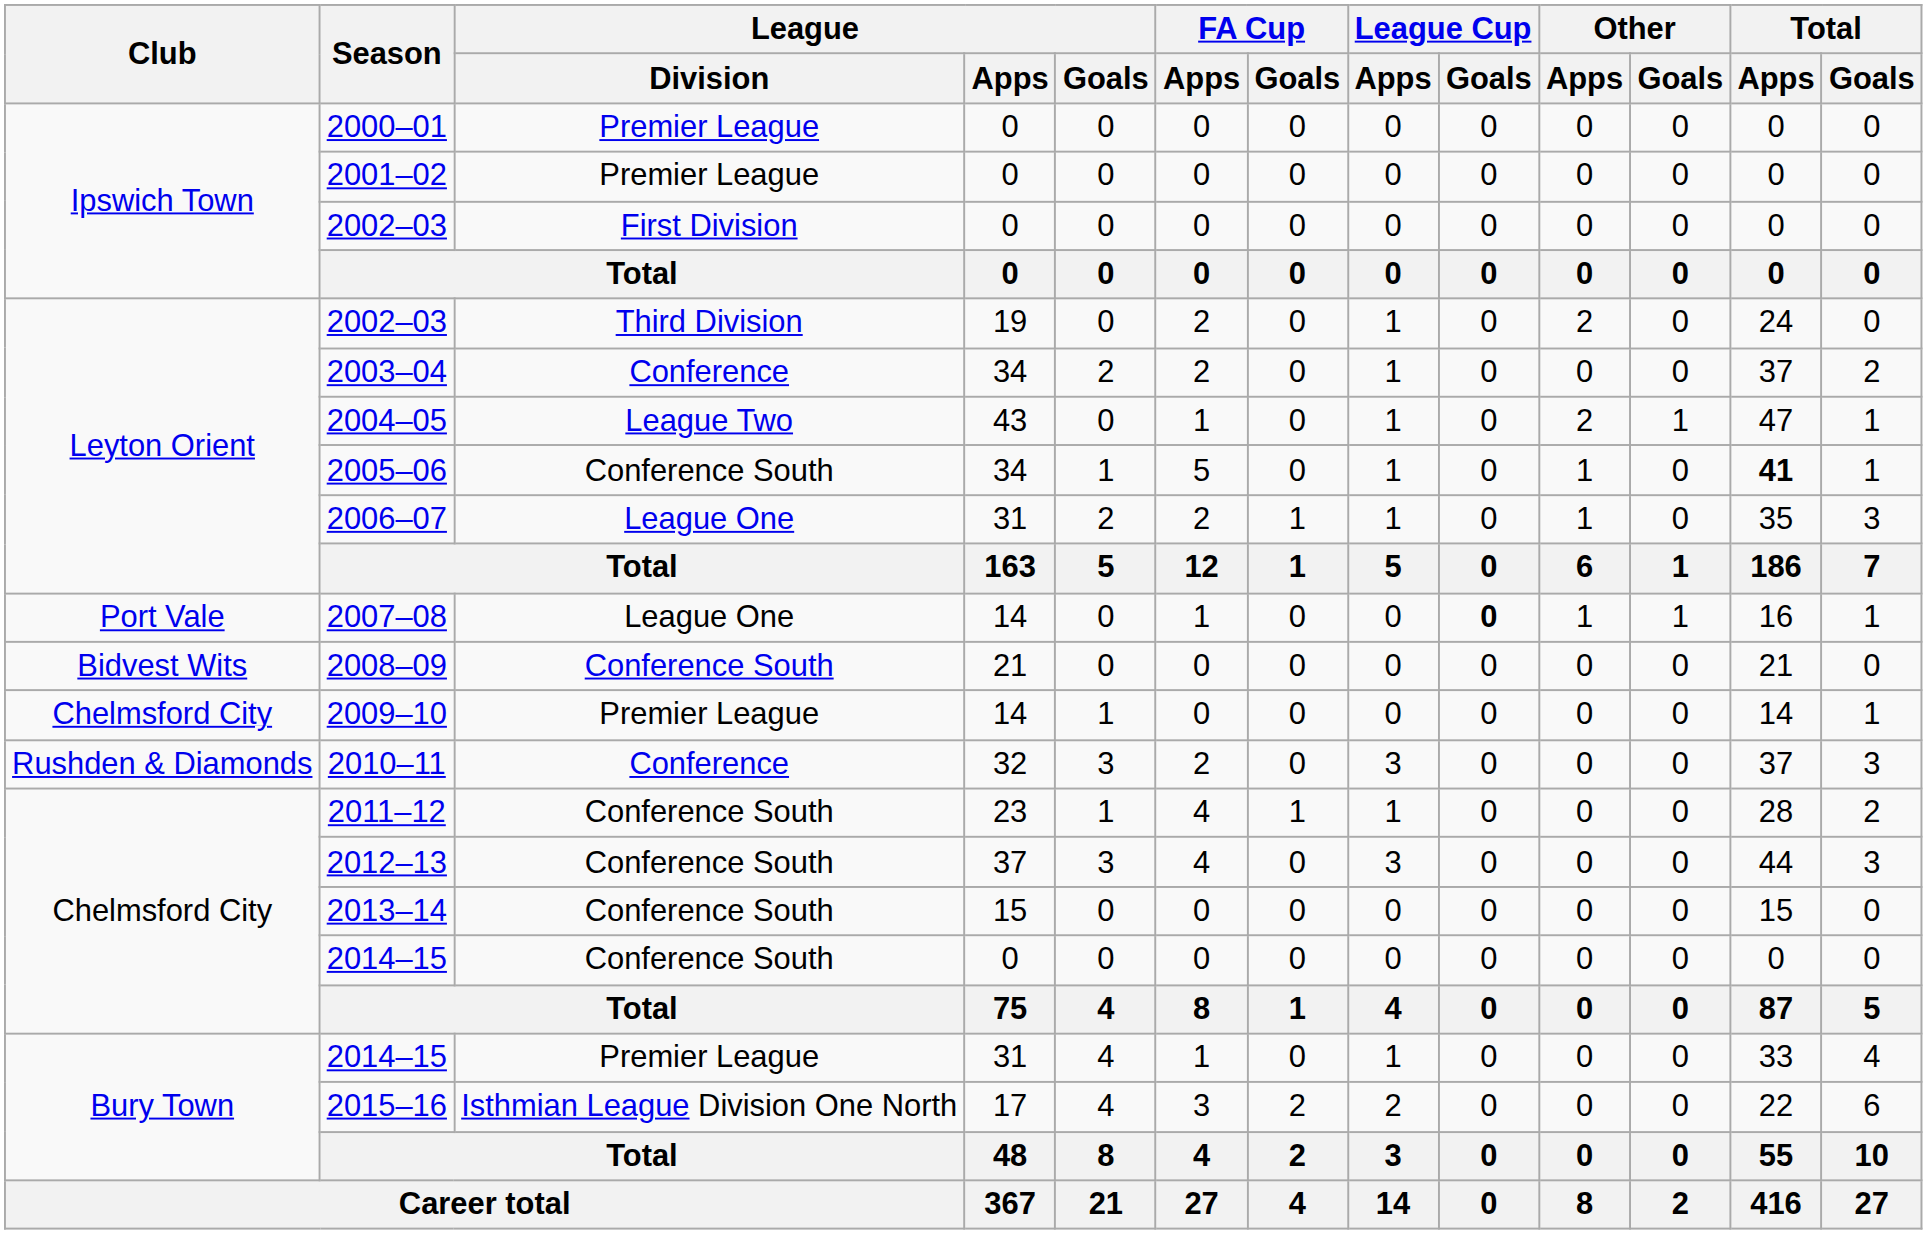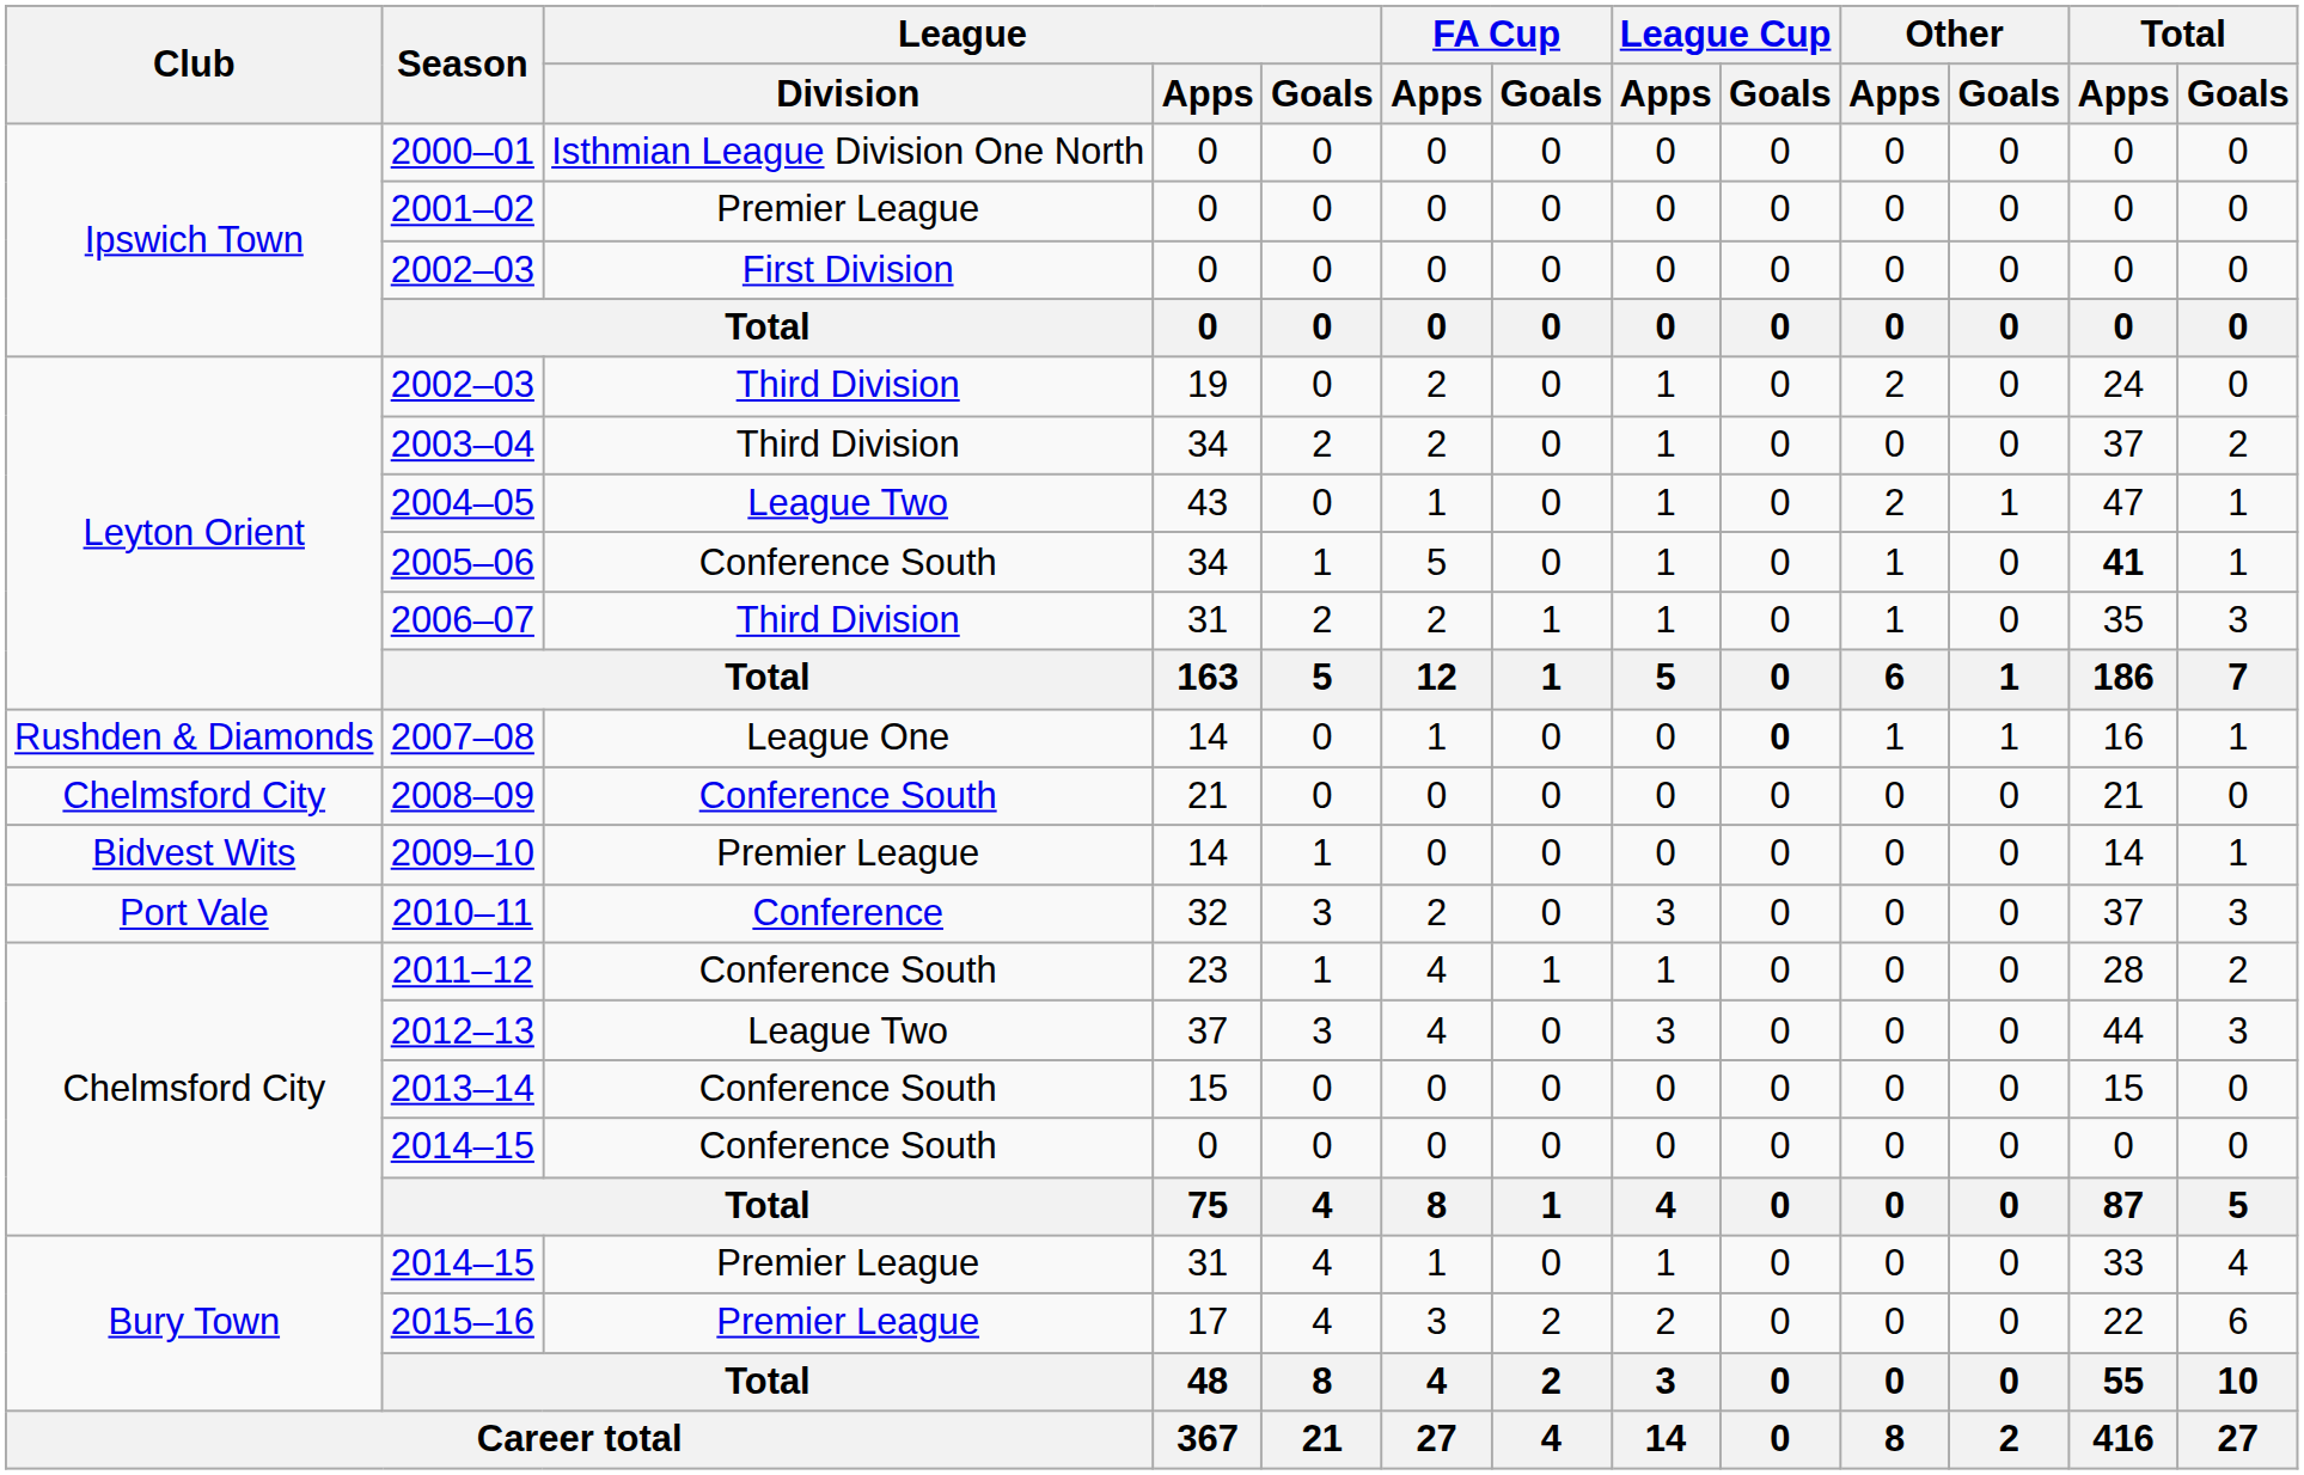2000–01 | League / Division: Premier League -> Isthmian League Division One North
2003–04 | League / Division: Conference -> Third Division
2006–07 | League / Division: League One -> Third Division
2007–08 | Club: Port Vale -> Rushden & Diamonds
2008–09 | Club: Bidvest Wits -> Chelmsford City
2009–10 | Club: Chelmsford City -> Bidvest Wits
2010–11 | Club: Rushden & Diamonds -> Port Vale
2012–13 | League / Division: Conference South -> League Two
2015–16 | League / Division: Isthmian League Division One North -> Premier League
